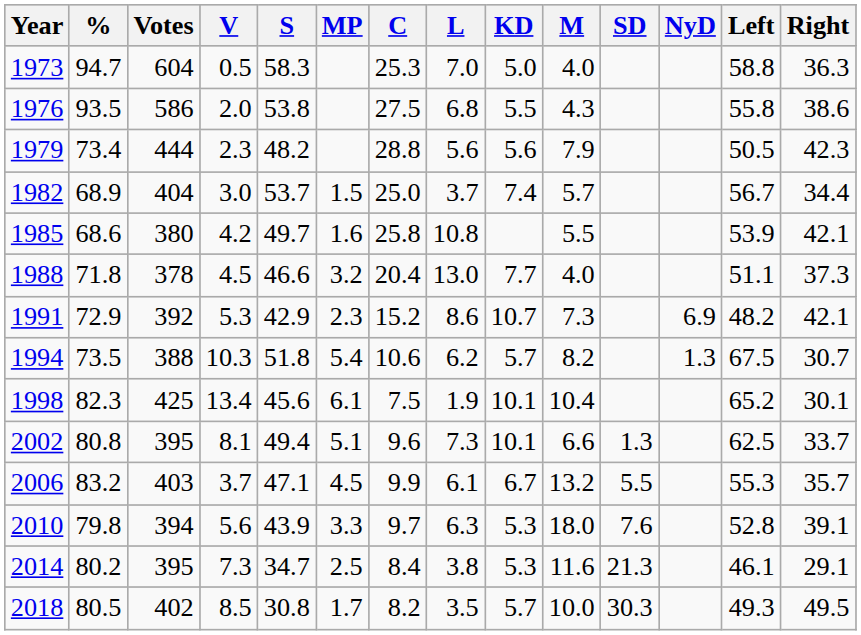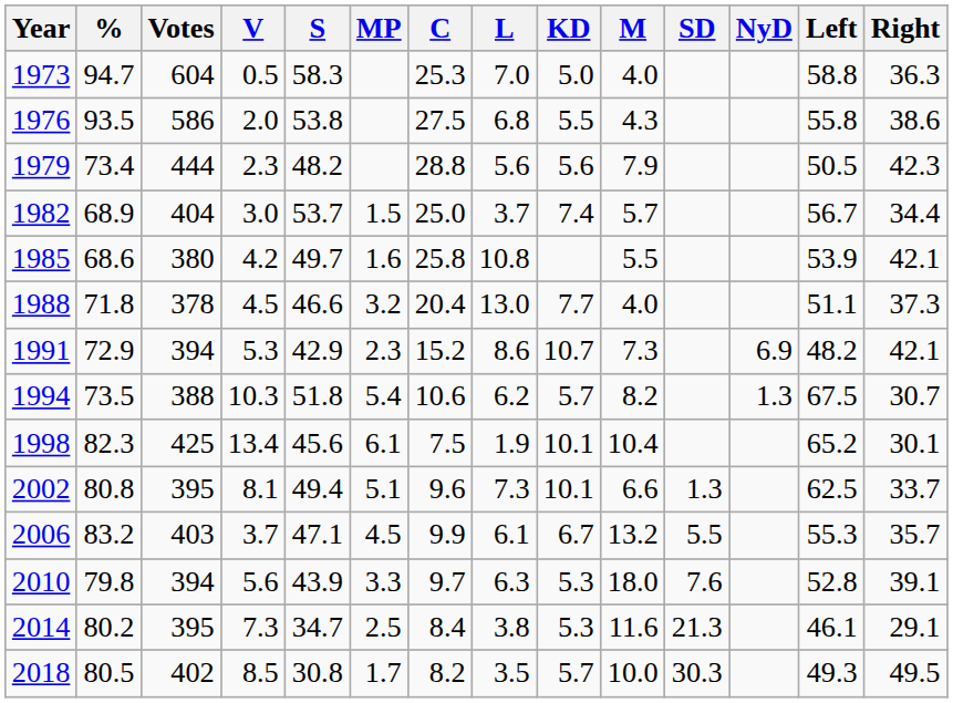1991 | Votes: 392 -> 394
